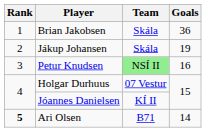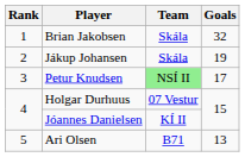Brian Jakobsen | Goals: 36 -> 32
Petur Knudsen | Goals: 16 -> 17
Ari Olsen | Rank: bold -> normal
Ari Olsen | Goals: 14 -> 13
